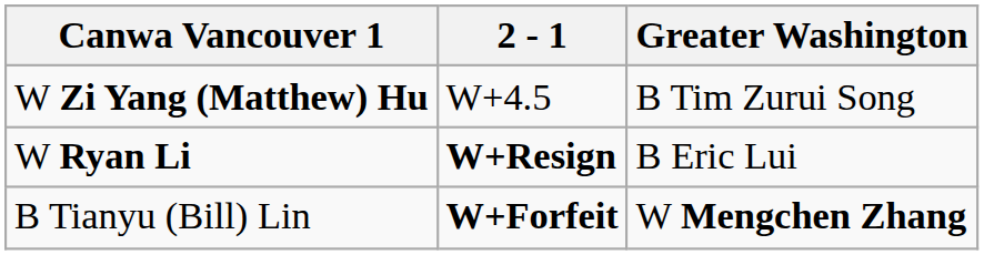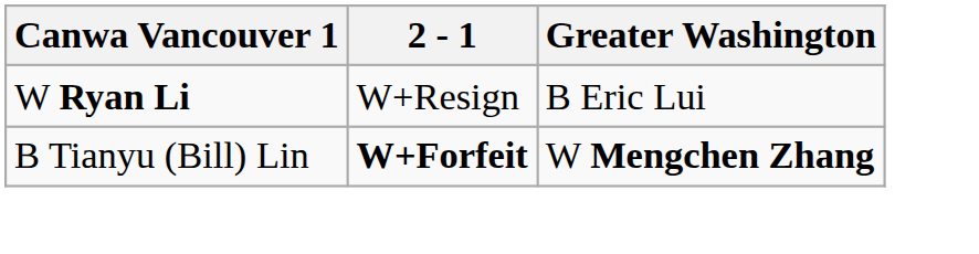- row: W Zi Yang (Matthew) Hu | W+4.5 | B Tim Zurui Song
W Ryan Li | 2 - 1: bold -> normal
